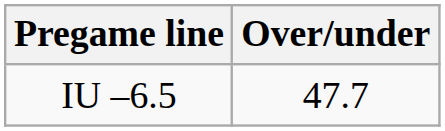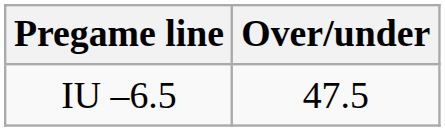IU –6.5 | Over/under: 47.7 -> 47.5
